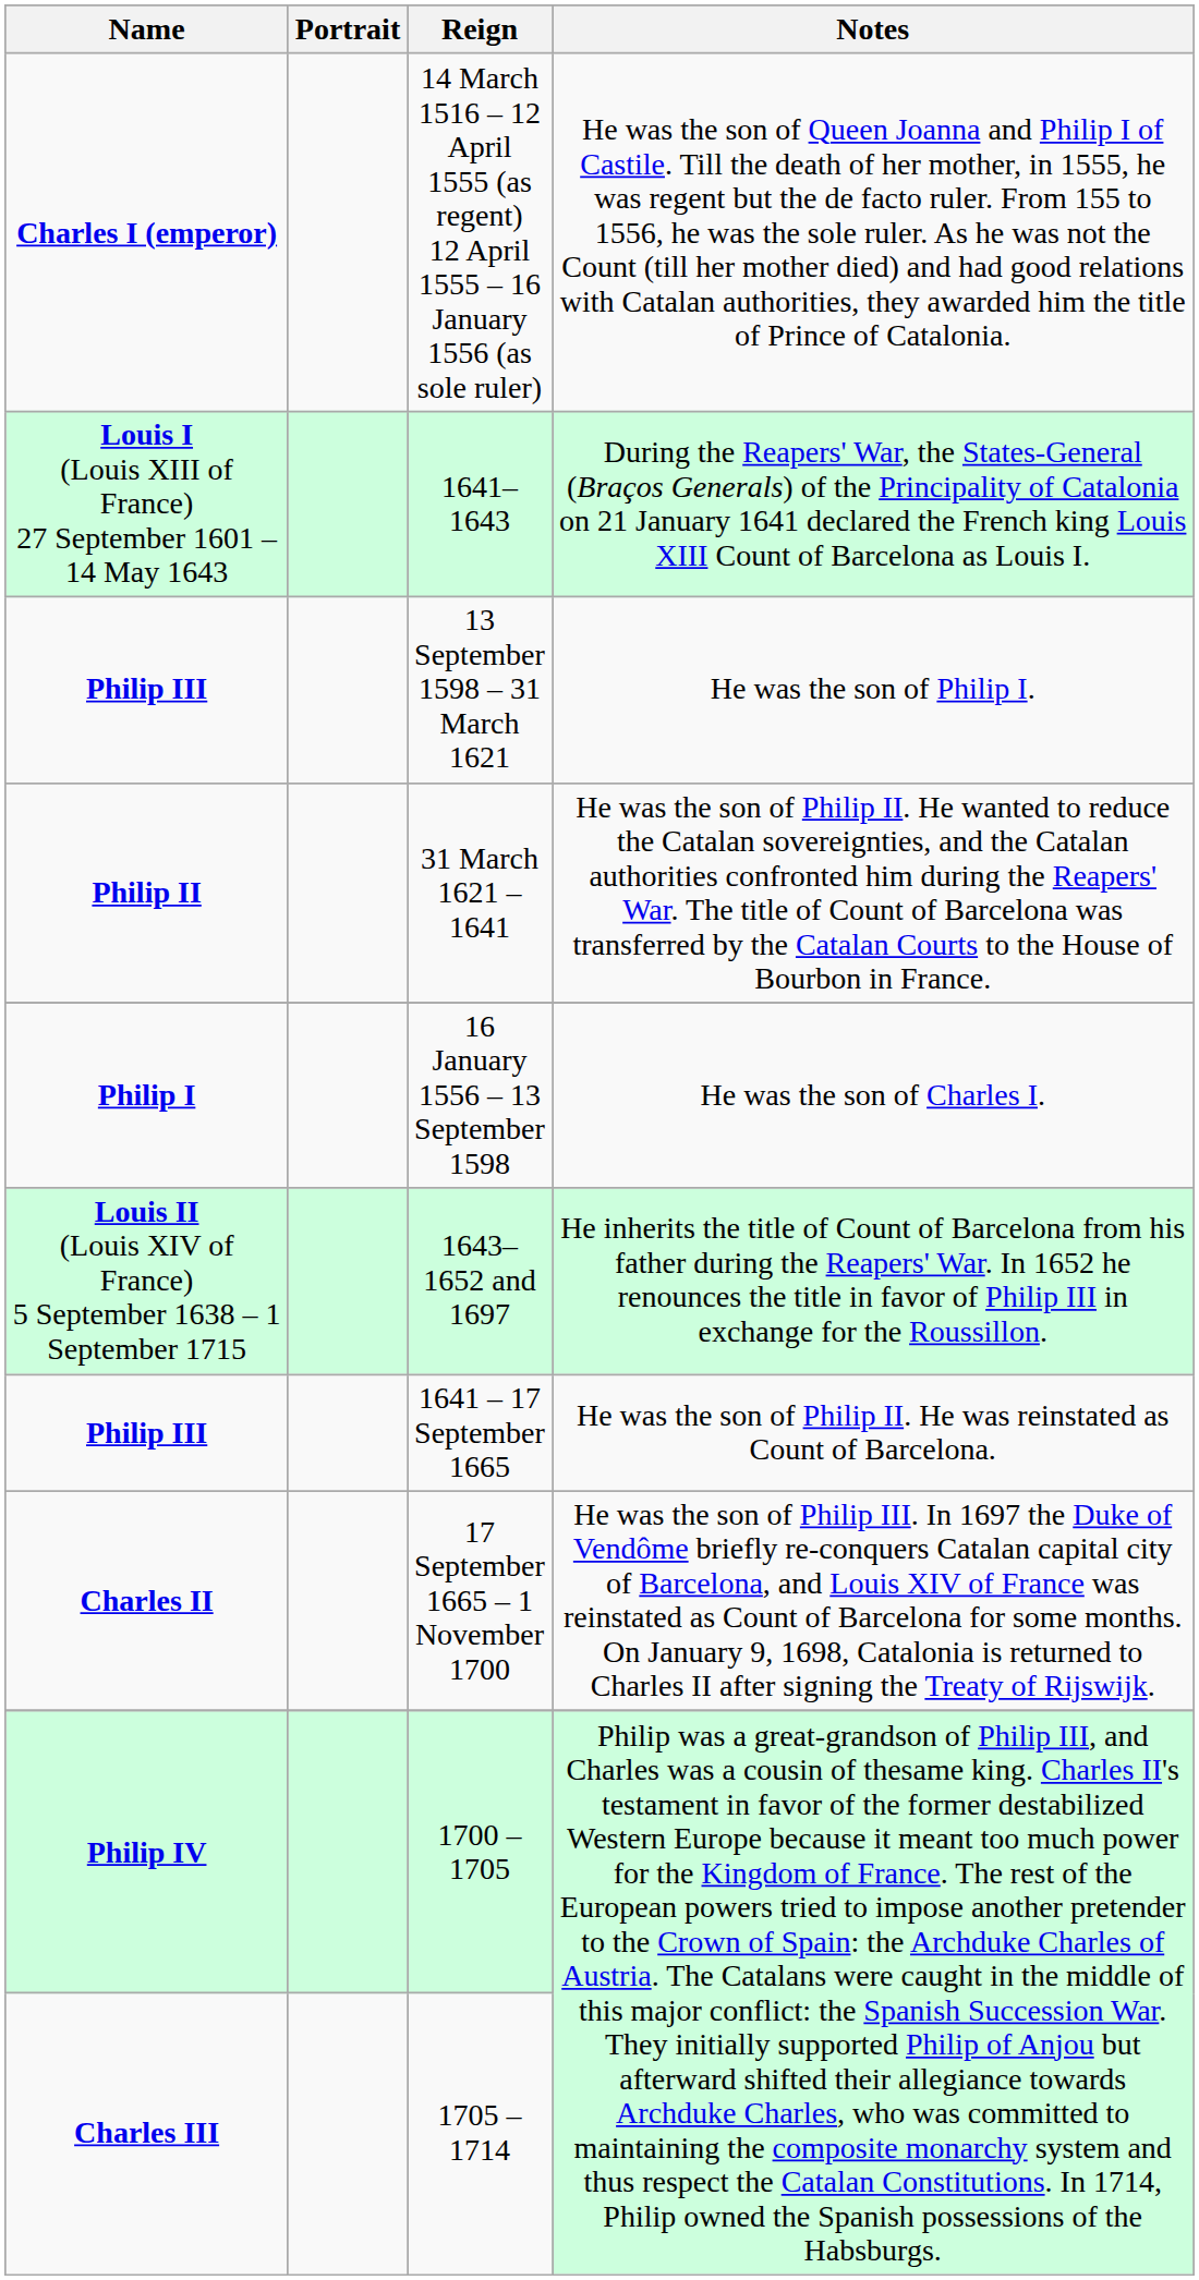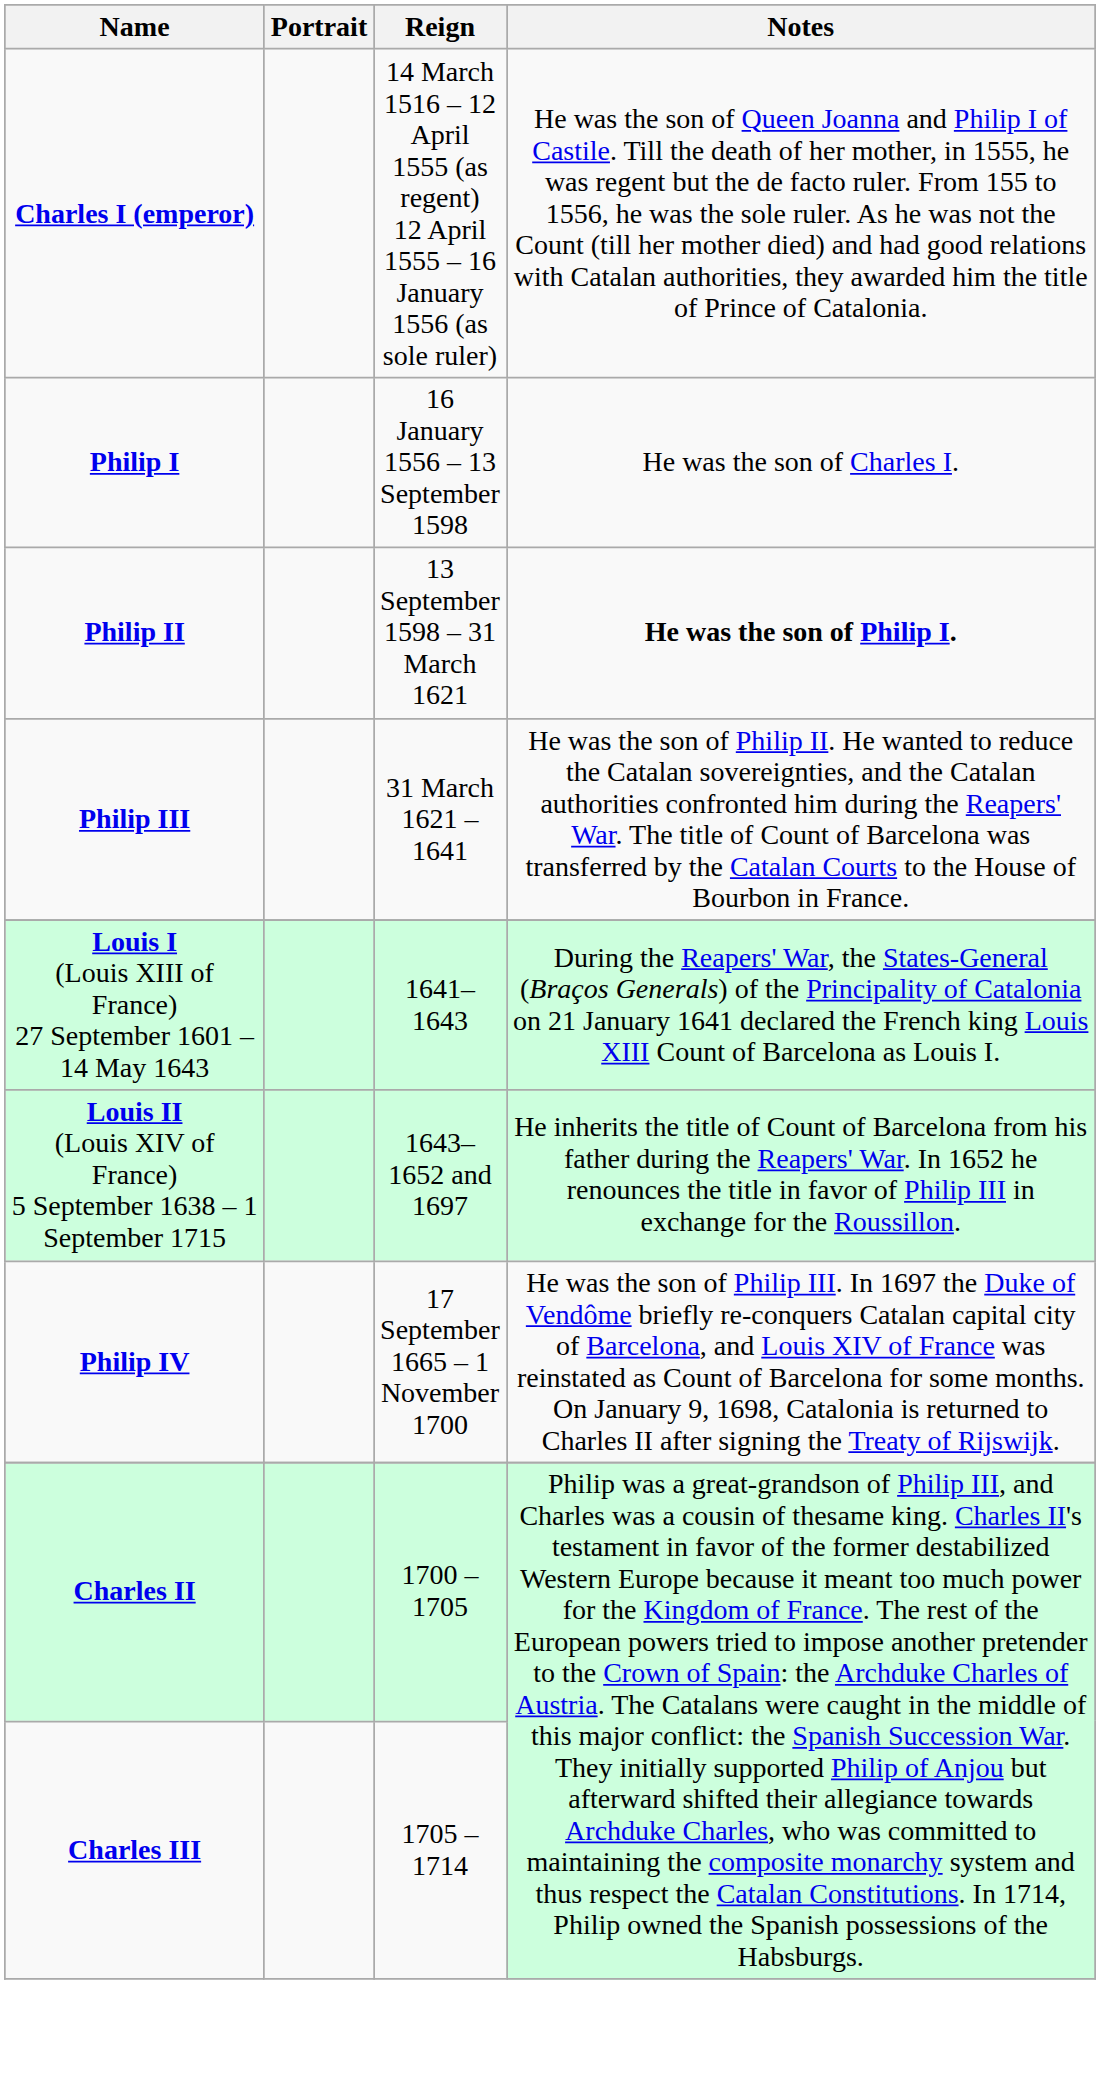rows swapped: 16 January 1556 – 13 September 1598 <-> 1641–1643
13 September 1598 – 31 March 1621 | Name: Philip III -> Philip II
13 September 1598 – 31 March 1621 | Notes: normal -> bold
31 March 1621 – 1641 | Name: Philip II -> Philip III
- row: Philip III | 1641 – 17 September 1665 | He was the son of Philip II. He was reinstated as Count of Barcelona.
17 September 1665 – 1 November 1700 | Name: Charles II -> Philip IV
1700 – 1705 | Name: Philip IV -> Charles II
